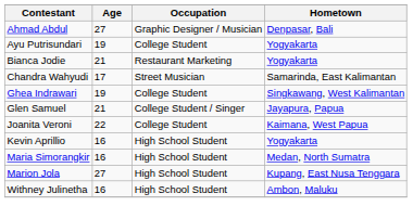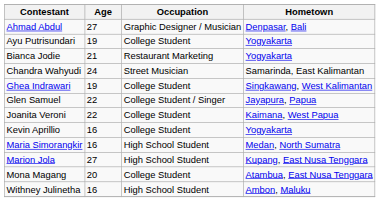Chandra Wahyudi | Age: 17 -> 24
Glen Samuel | Age: 21 -> 22
Kevin Aprillio | Occupation: High School Student -> College Student
+ row: Mona Magang | 20 | College Student | Atambua, East Nusa Tenggara
